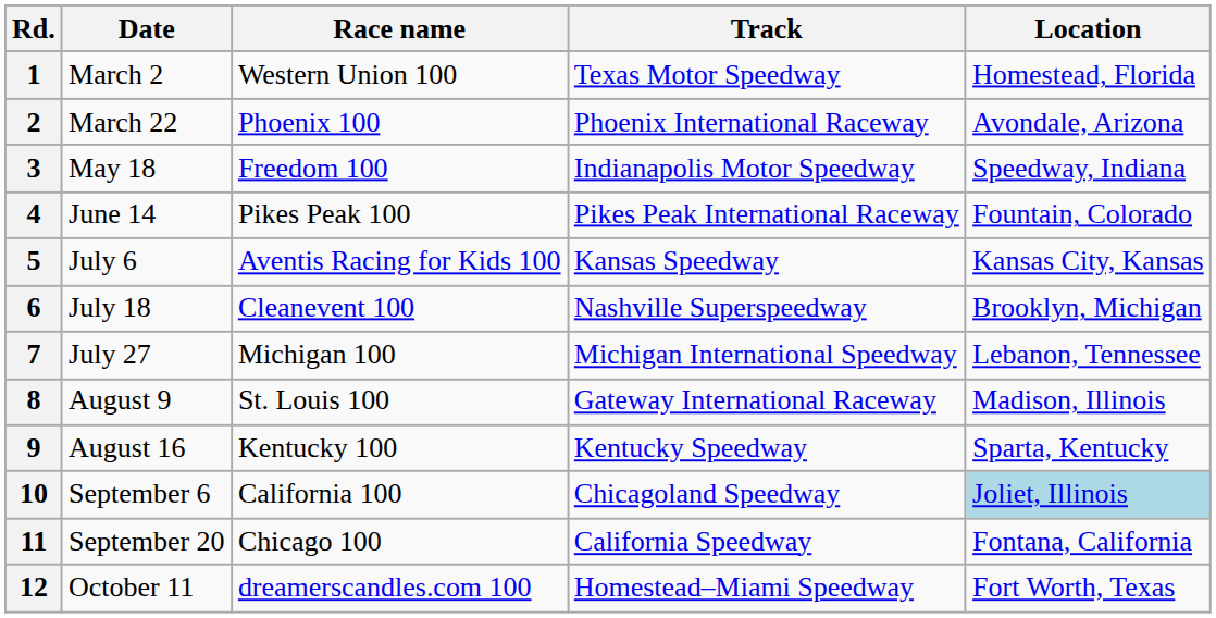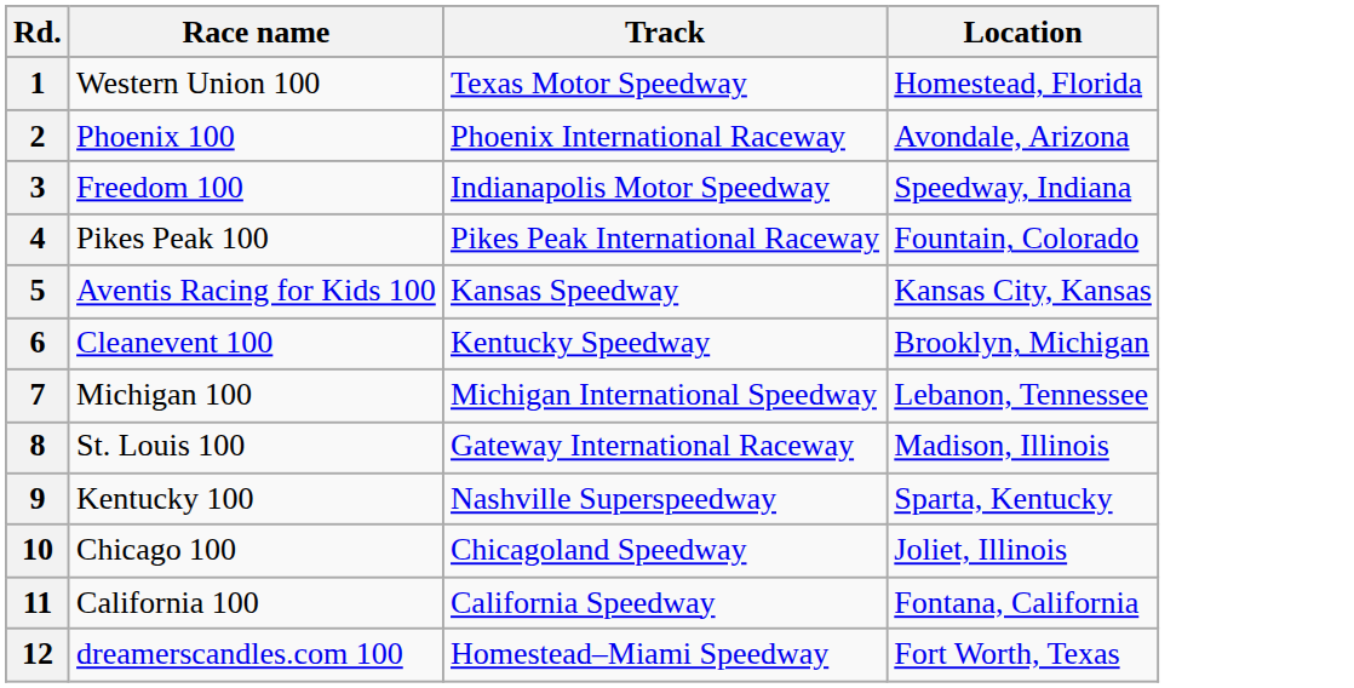- column: Date | March 2 | March 22 | May 18 | June 14 | July 6 | July 18 | July 27 | August 9 | August 16 | September 6 | September 20 | October 11
6 | Track: Nashville Superspeedway -> Kentucky Speedway
9 | Track: Kentucky Speedway -> Nashville Superspeedway
10 | Race name: California 100 -> Chicago 100
10 | Location: lightblue background -> no background
11 | Race name: Chicago 100 -> California 100
